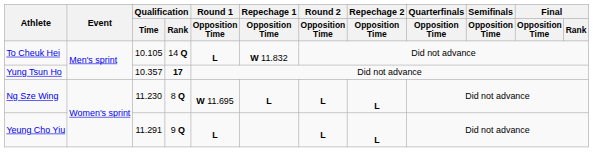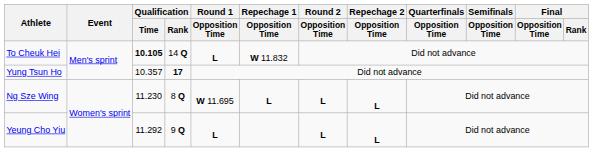To Cheuk Hei | Qualification / Time: normal -> bold
Yeung Cho Yiu | Qualification / Time: 11.291 -> 11.292
